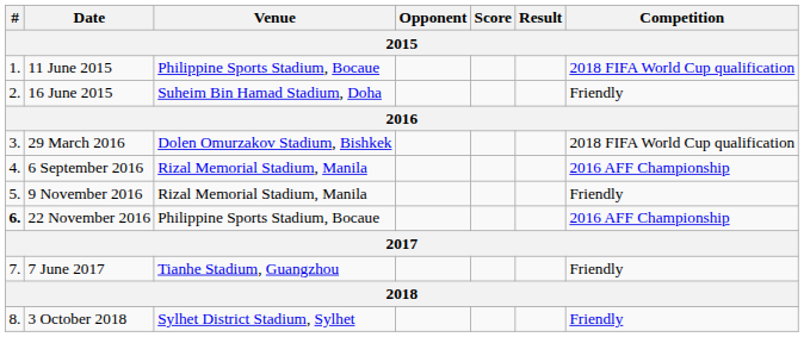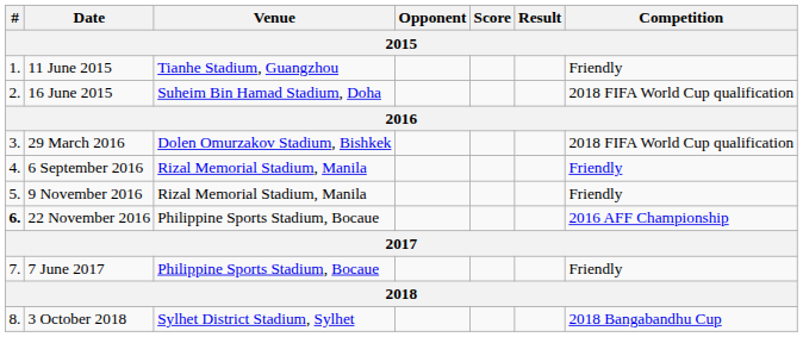11 June 2015 | Venue: Philippine Sports Stadium, Bocaue -> Tianhe Stadium, Guangzhou
11 June 2015 | Competition: 2018 FIFA World Cup qualification -> Friendly
16 June 2015 | Competition: Friendly -> 2018 FIFA World Cup qualification
6 September 2016 | Competition: 2016 AFF Championship -> Friendly
7 June 2017 | Venue: Tianhe Stadium, Guangzhou -> Philippine Sports Stadium, Bocaue
3 October 2018 | Competition: Friendly -> 2018 Bangabandhu Cup
